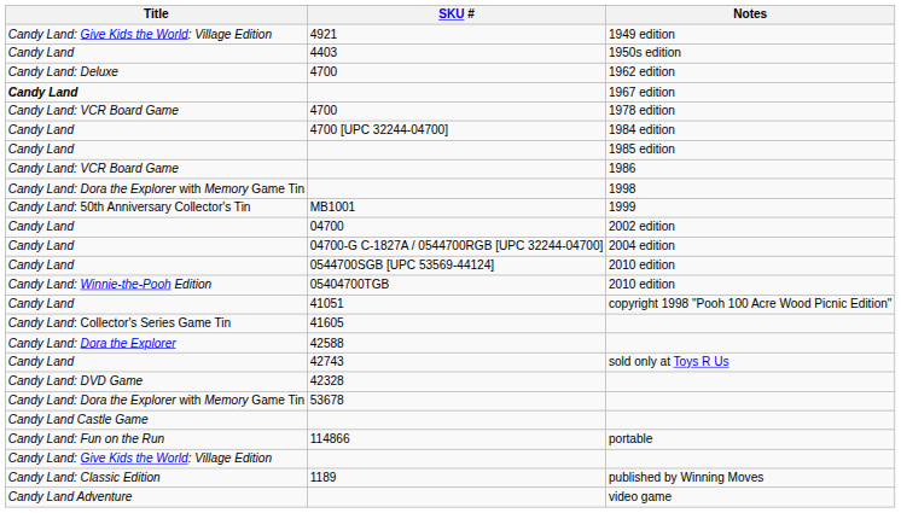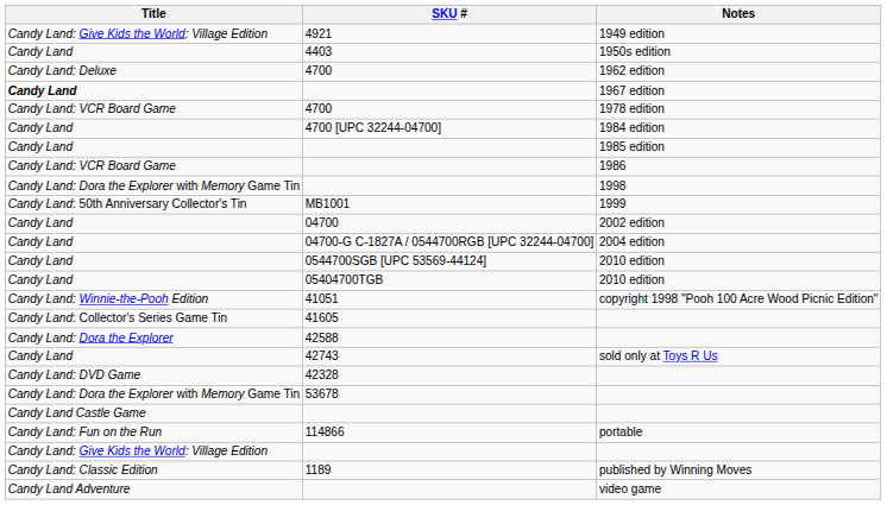05404700TGB / 2010 edition | Title: Candy Land: Winnie-the-Pooh Edition -> Candy Land
copyright 1998 "Pooh 100 Acre Wood Picnic Edition" | Title: Candy Land -> Candy Land: Winnie-the-Pooh Edition
